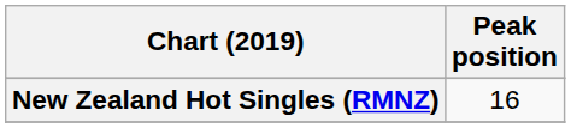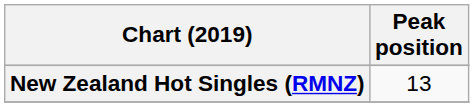New Zealand Hot Singles (RMNZ) | Peak position: 16 -> 13
